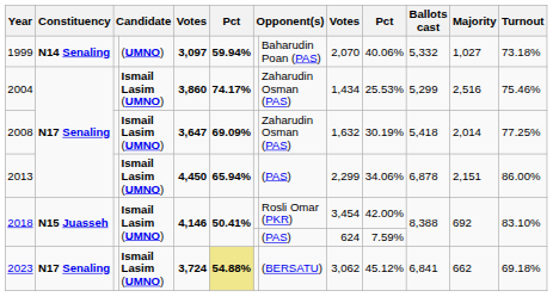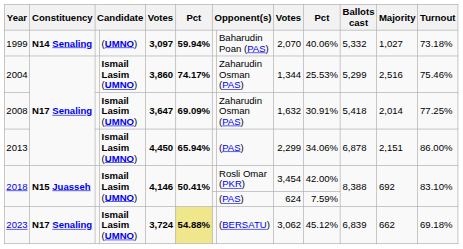2004 | column 9: 1,434 -> 1,344
2008 | column 10: 30.19% -> 30.91%
2023 | Ballots cast: 6,841 -> 6,839
